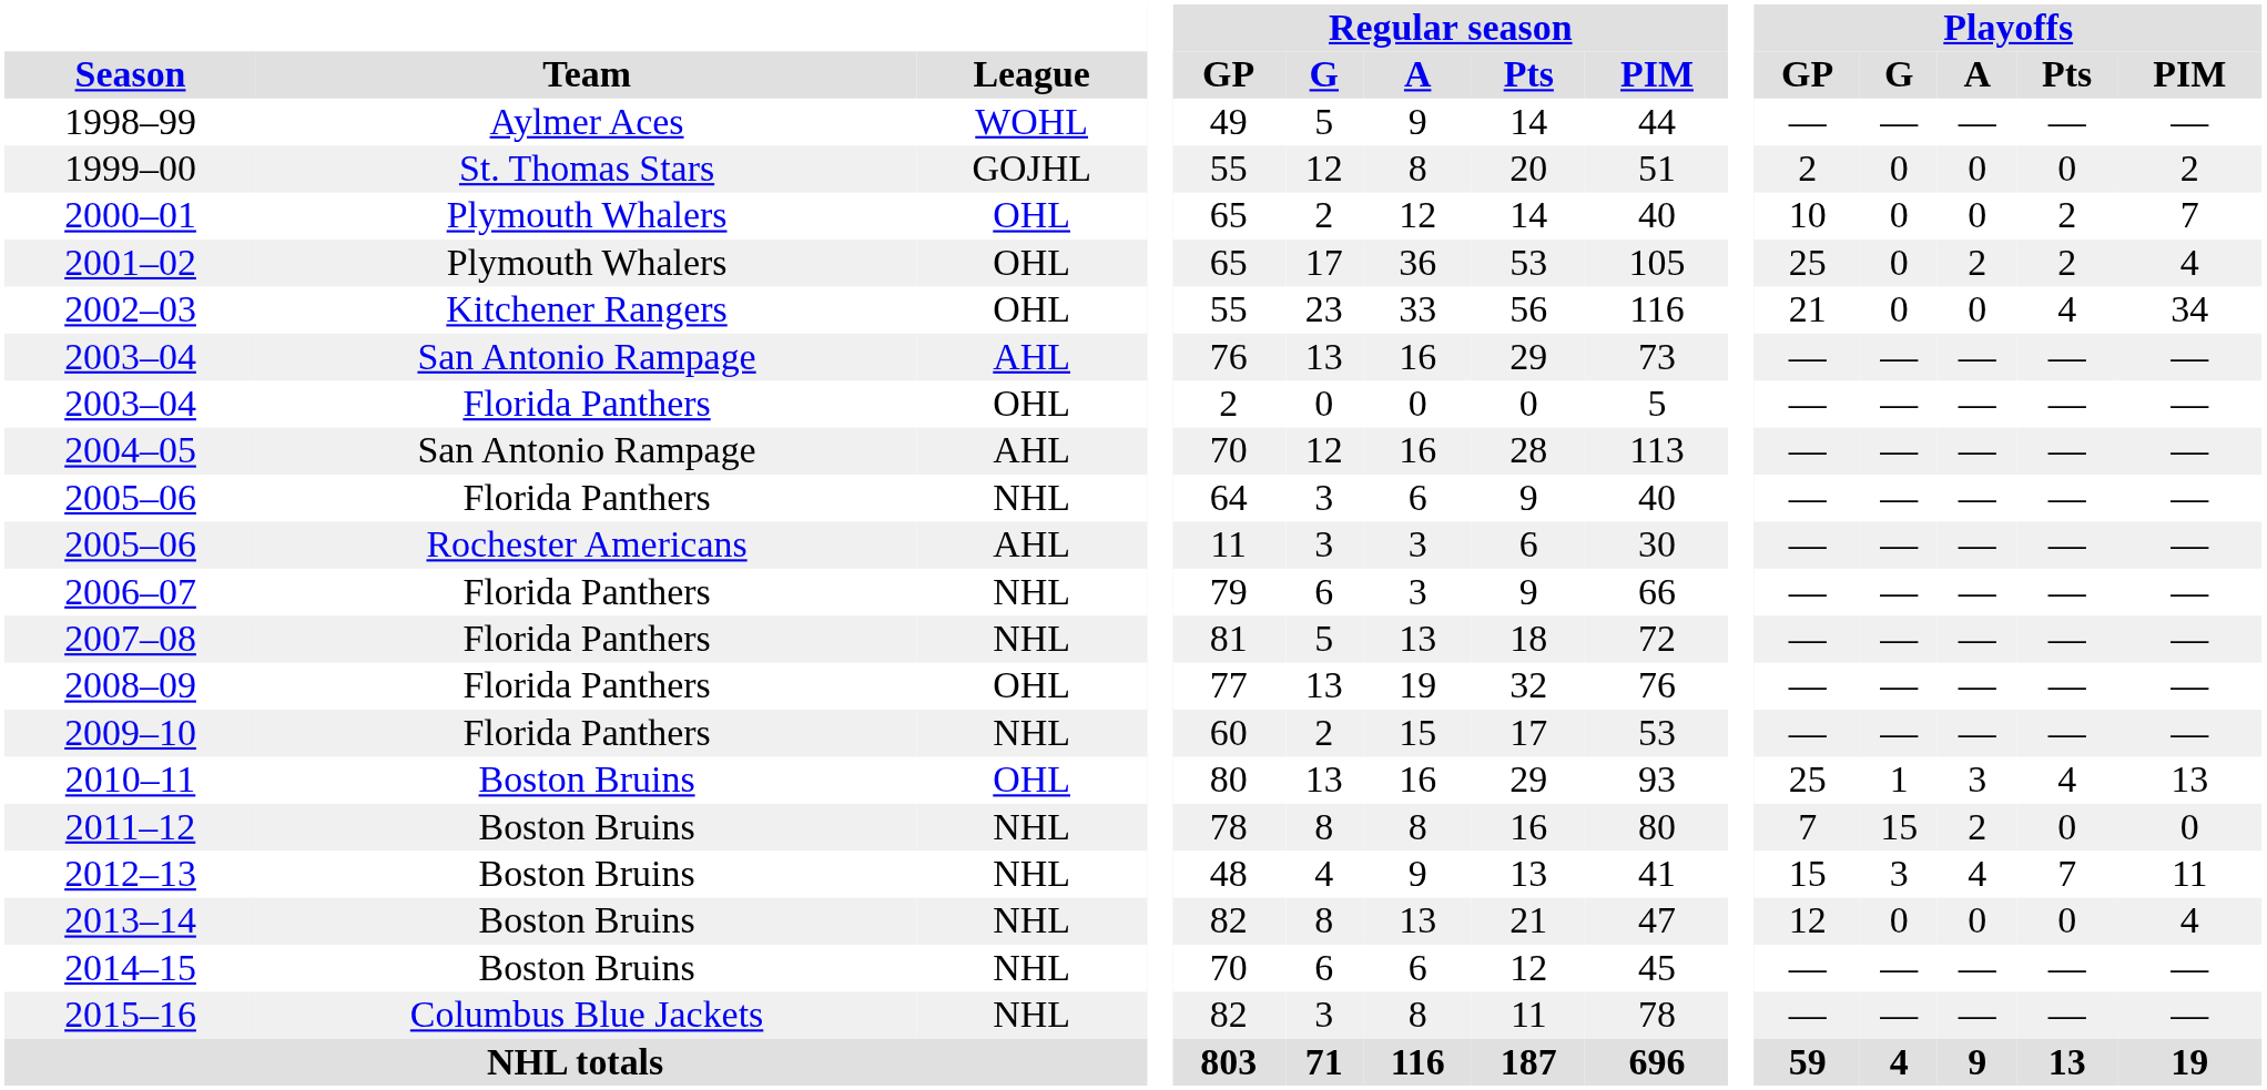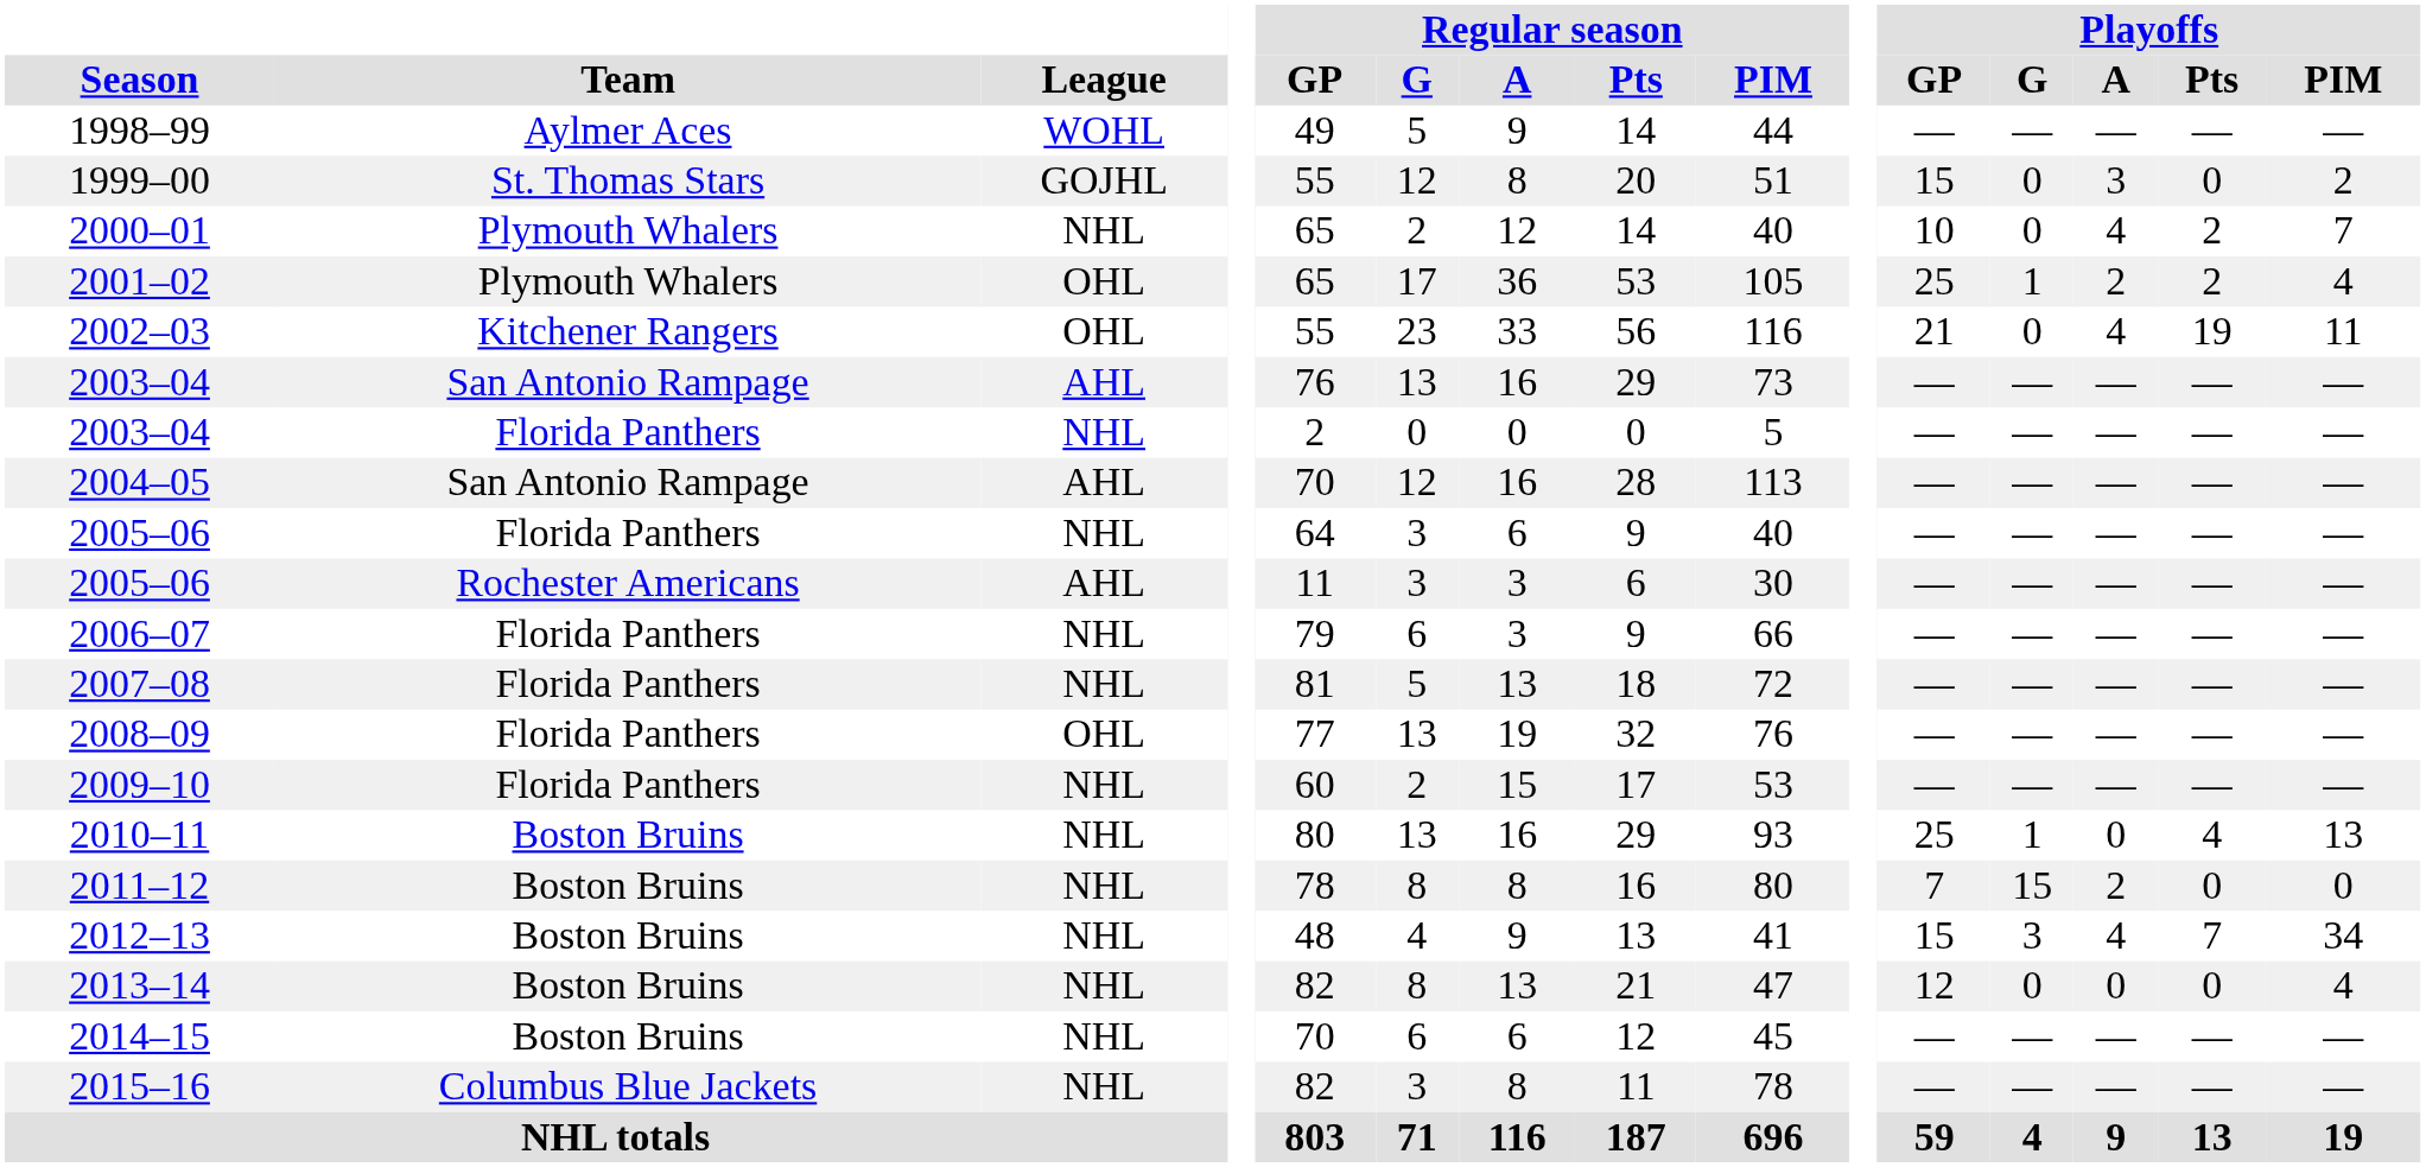1999–00 | Playoffs / GP: 2 -> 15
1999–00 | Playoffs / A: 0 -> 3
2000–01 | League: OHL -> NHL
2000–01 | Playoffs / A: 0 -> 4
2001–02 | Playoffs / G: 0 -> 1
2002–03 | Playoffs / A: 0 -> 4
2002–03 | Playoffs / Pts: 4 -> 19
2002–03 | Playoffs / PIM: 34 -> 11
2003–04 / Florida Panthers | League: OHL -> NHL
2010–11 | League: OHL -> NHL
2010–11 | Playoffs / A: 3 -> 0
2012–13 | Playoffs / PIM: 11 -> 34
